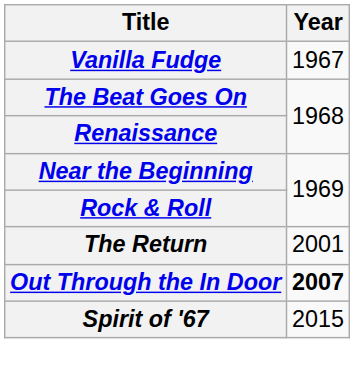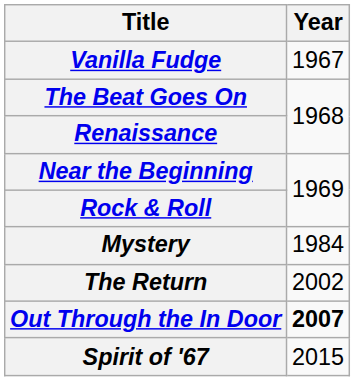+ row: Mystery | 1984
The Return | Year: 2001 -> 2002
